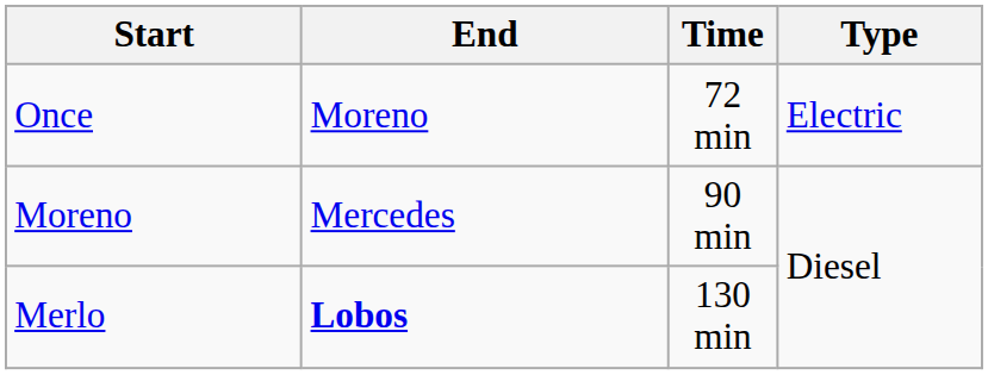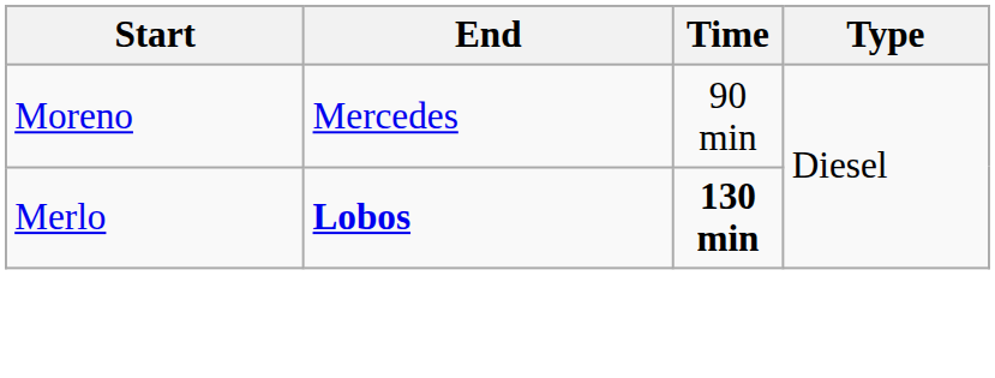- row: Once | Moreno | 72 min | Electric
Merlo | Time: normal -> bold
